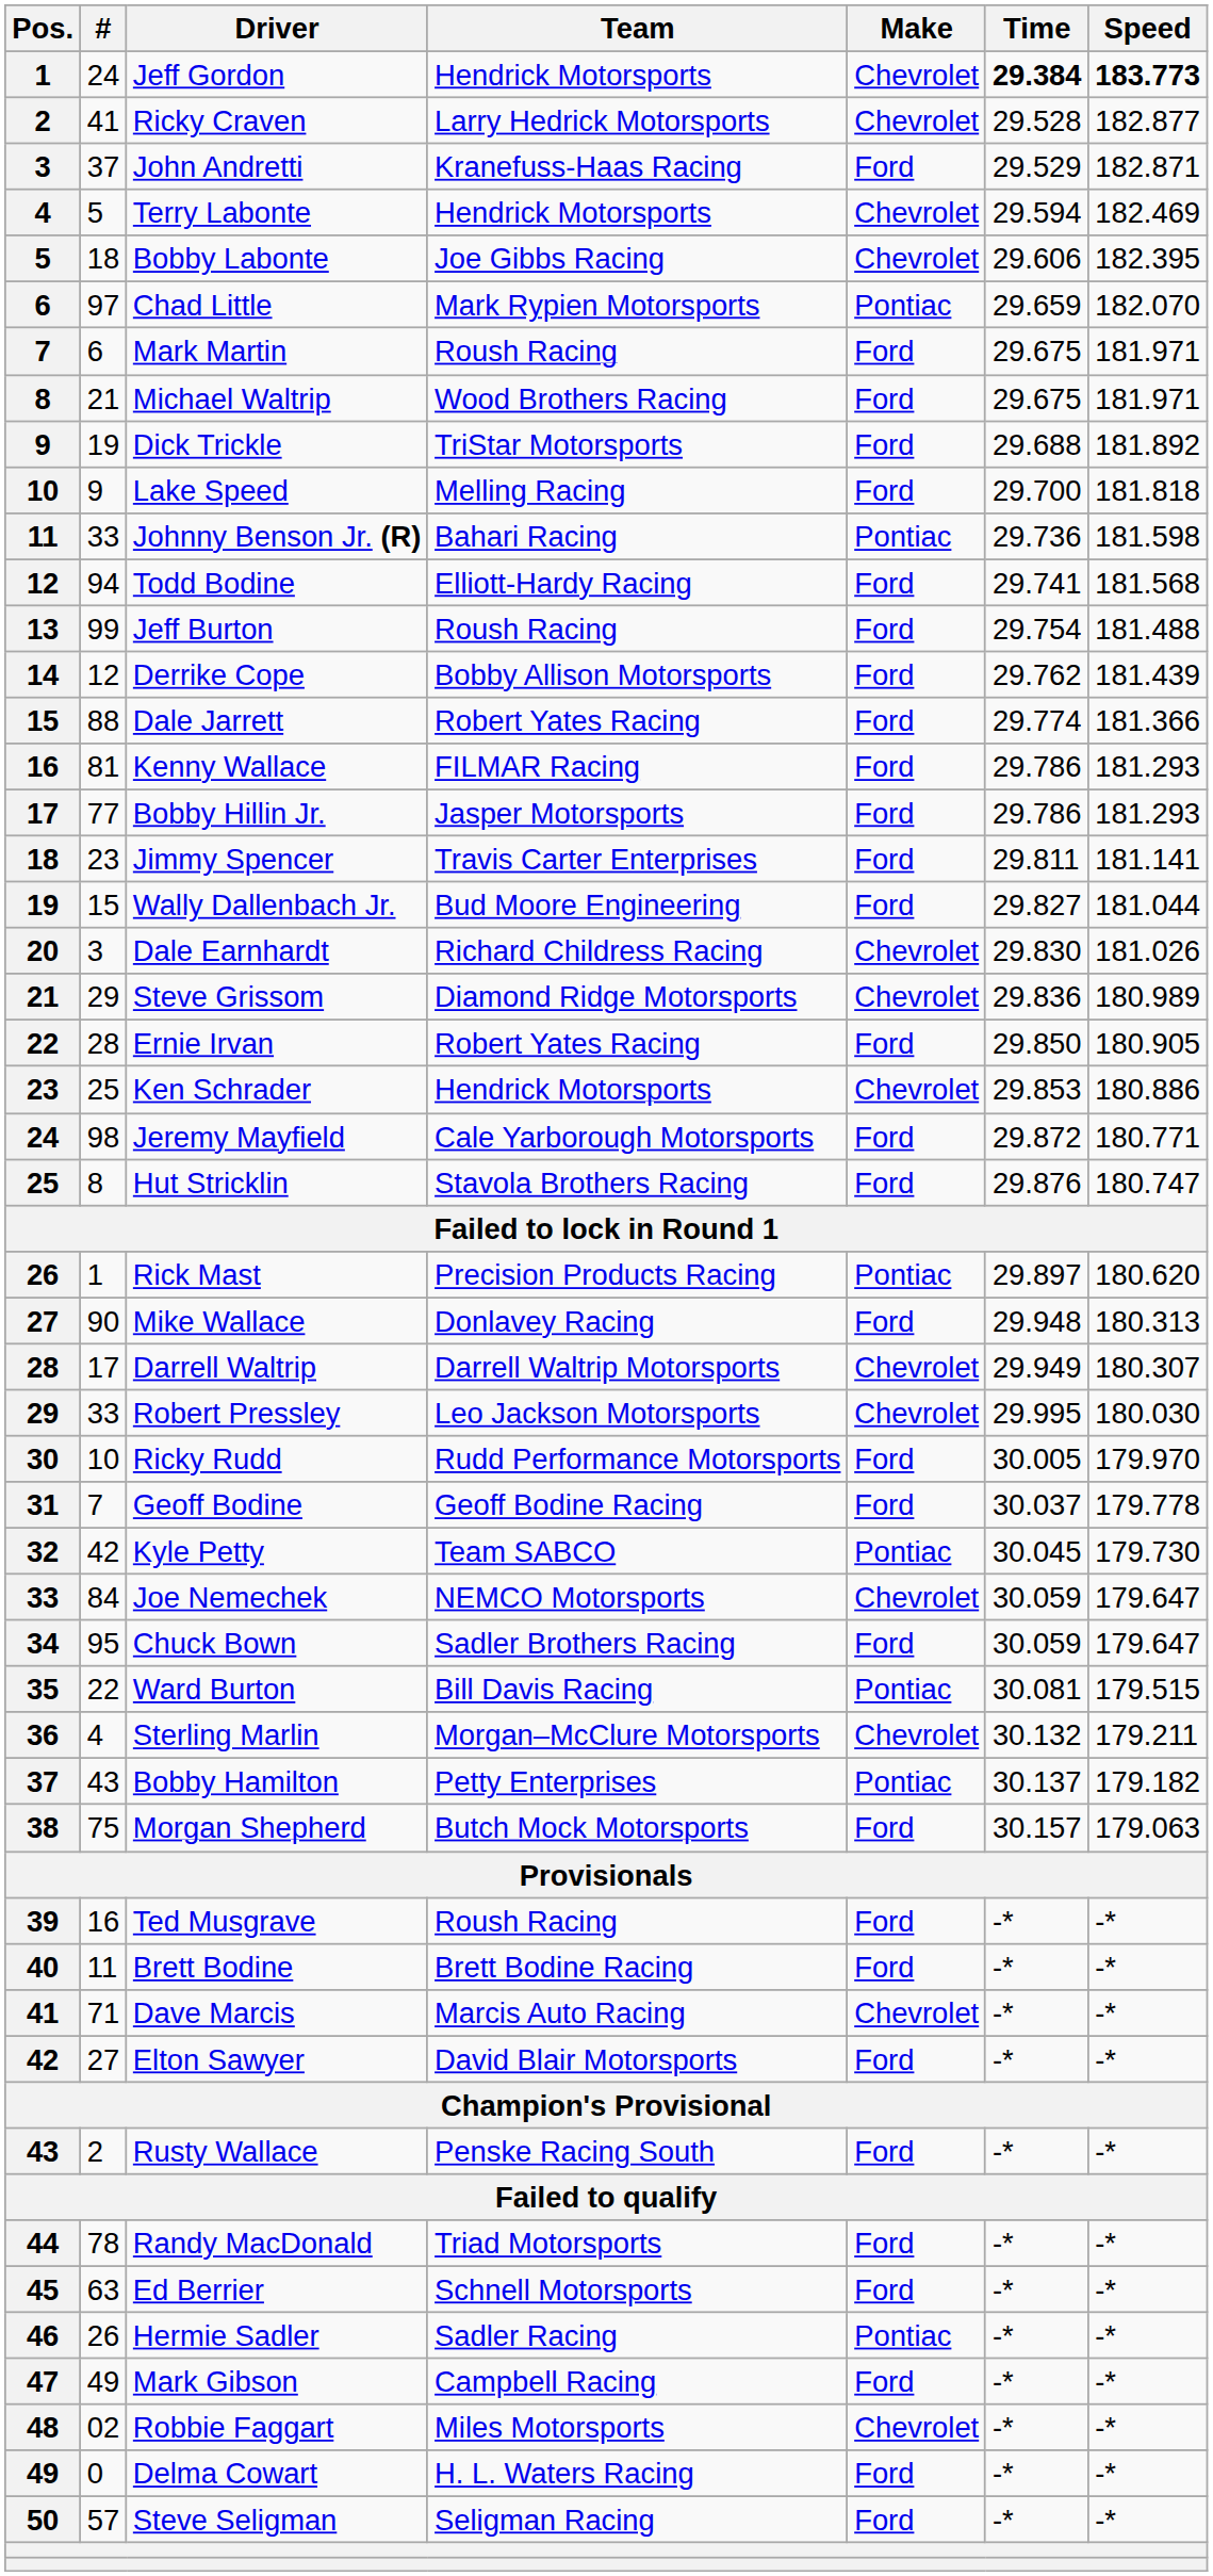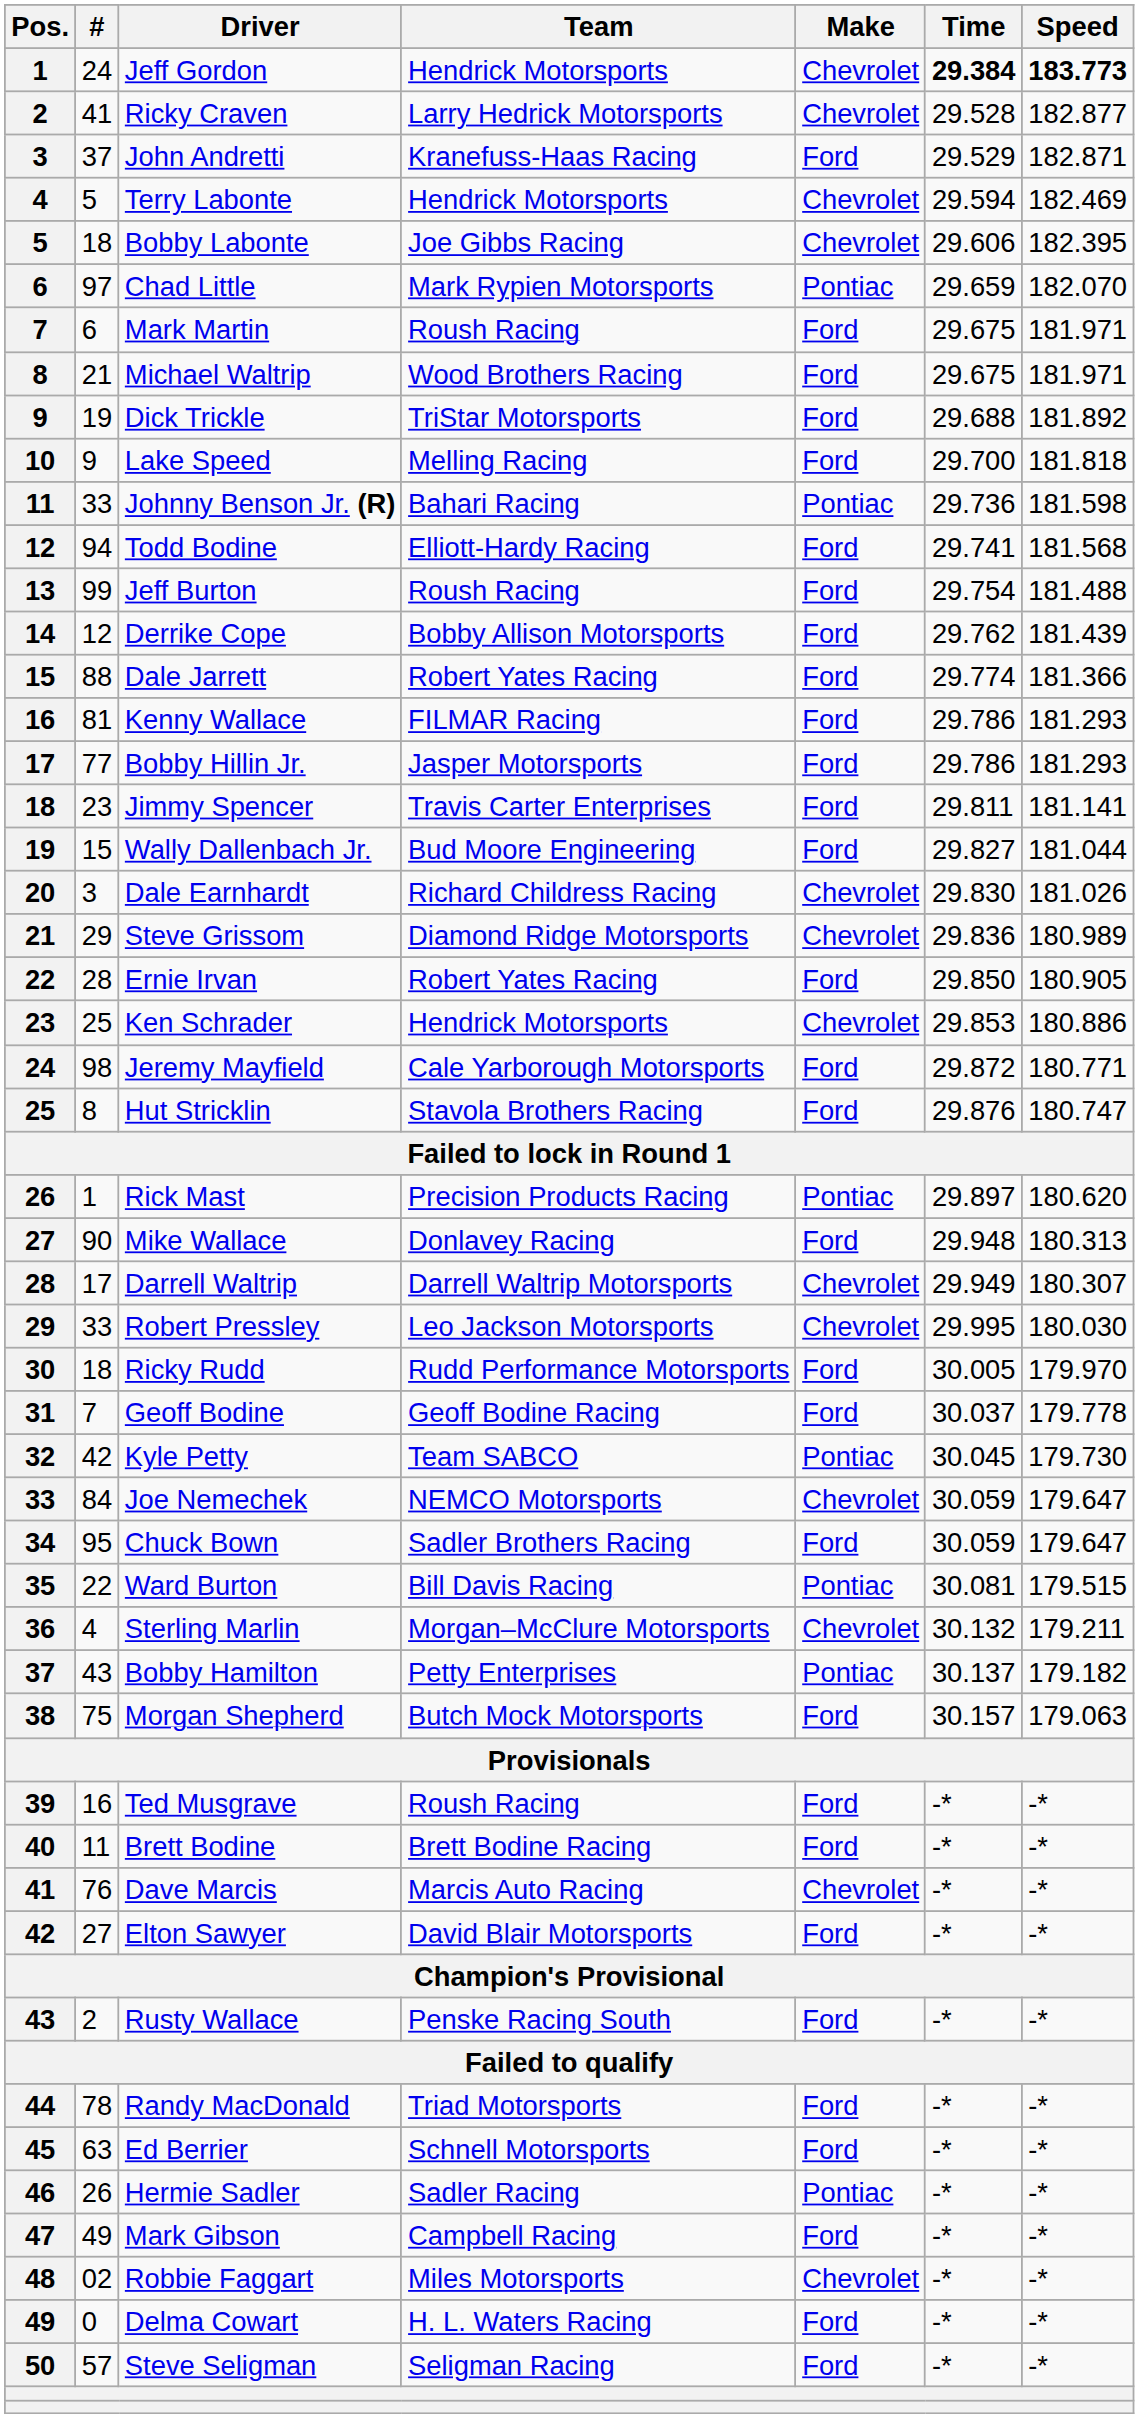Ricky Rudd | #: 10 -> 18
Dave Marcis | #: 71 -> 76
